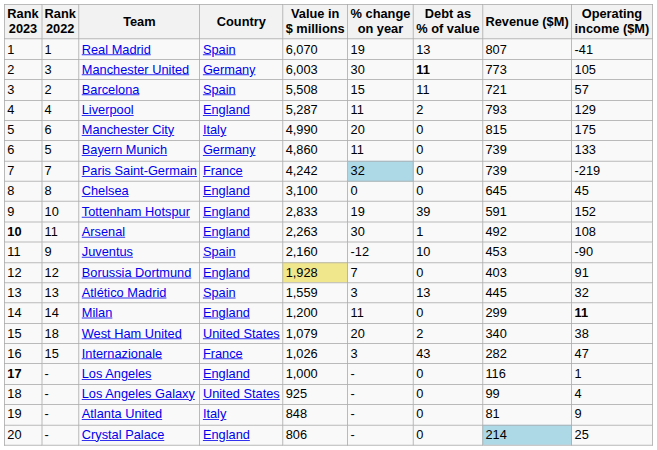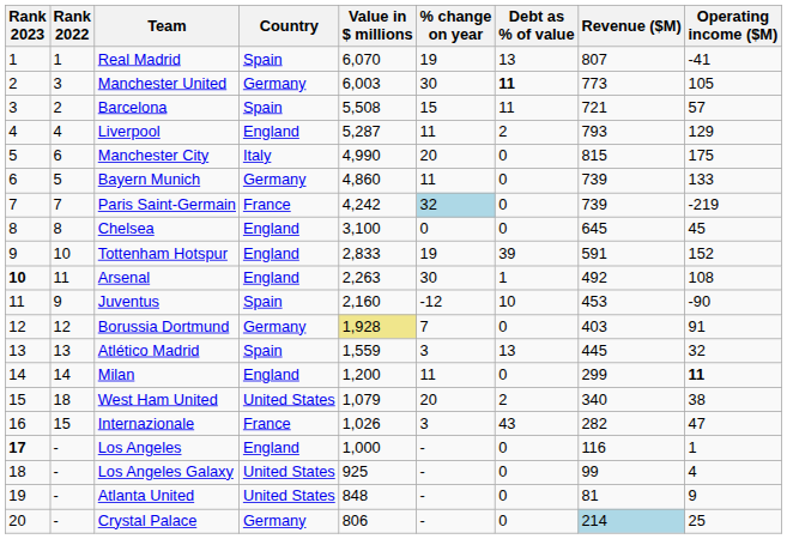Borussia Dortmund | Country: England -> Germany
Atlanta United | Country: Italy -> United States
Crystal Palace | Country: England -> Germany
